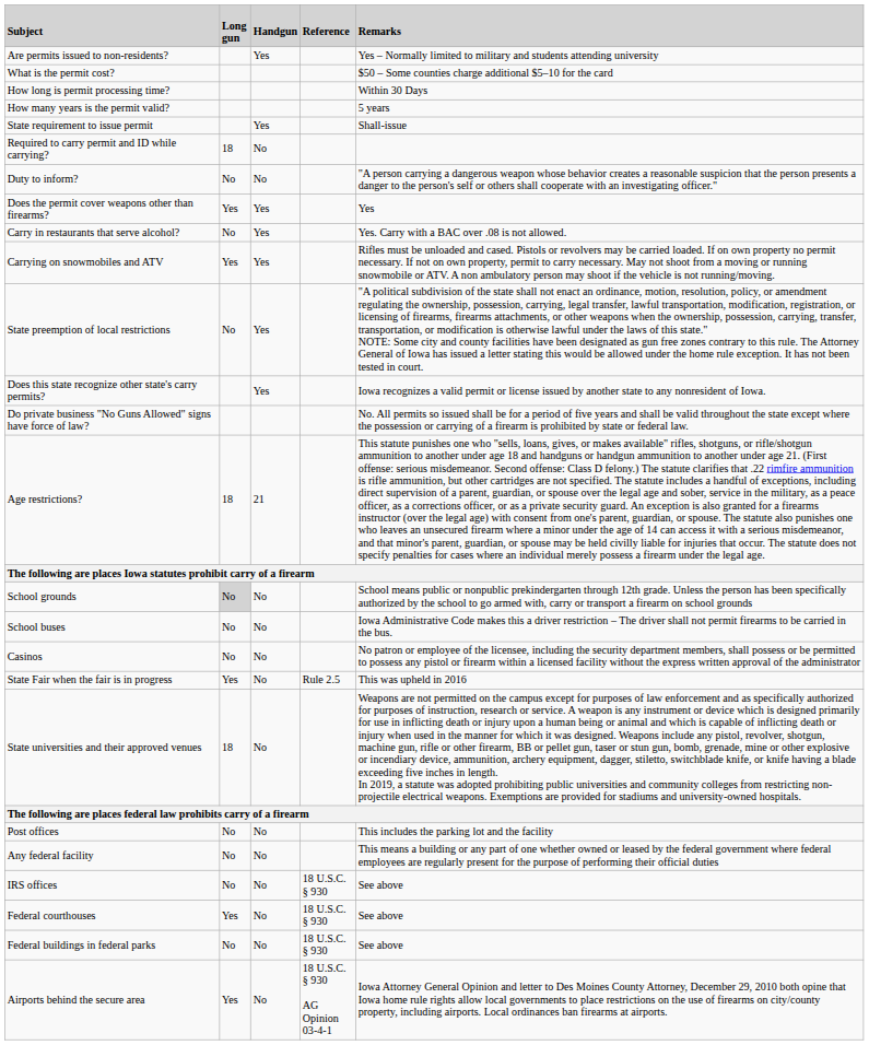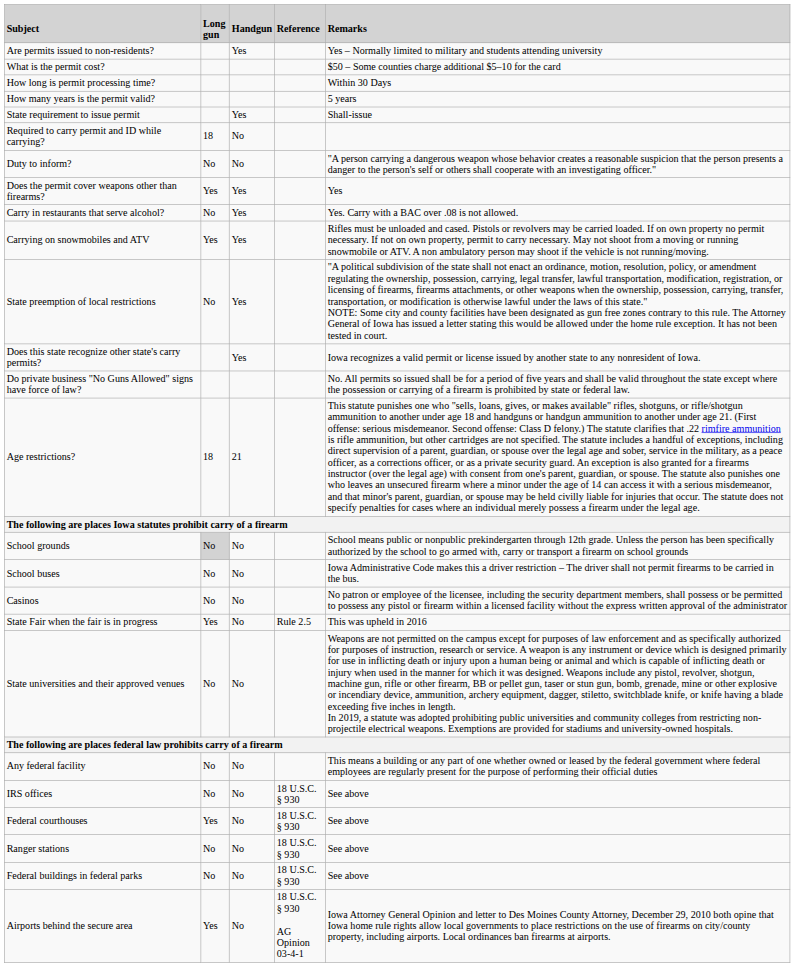State universities and their approved venues | column 2: 18 -> No
- row: Post offices | No | No | This includes the parking lot and the facility
+ row: Ranger stations | No | No | 18 U.S.C. § 930 | See above
